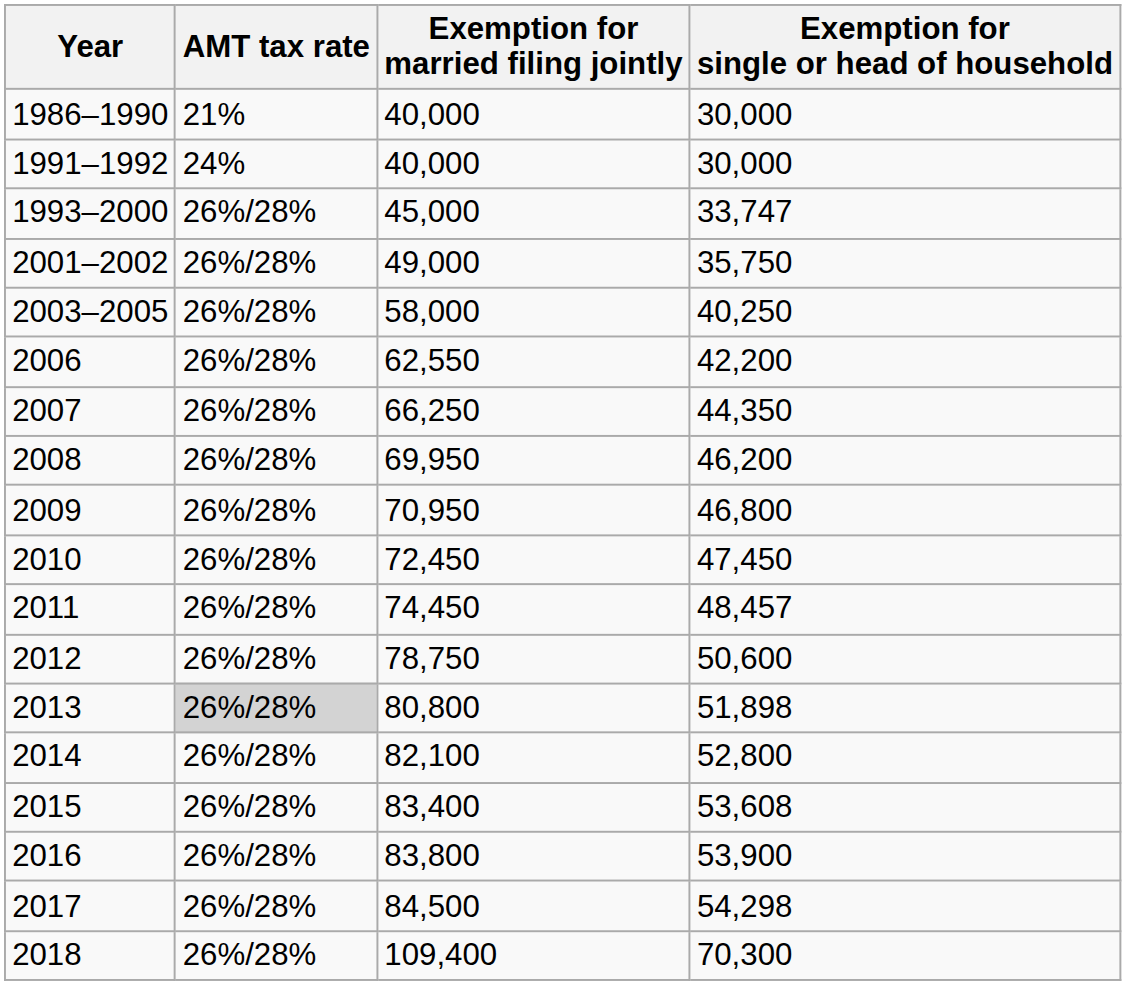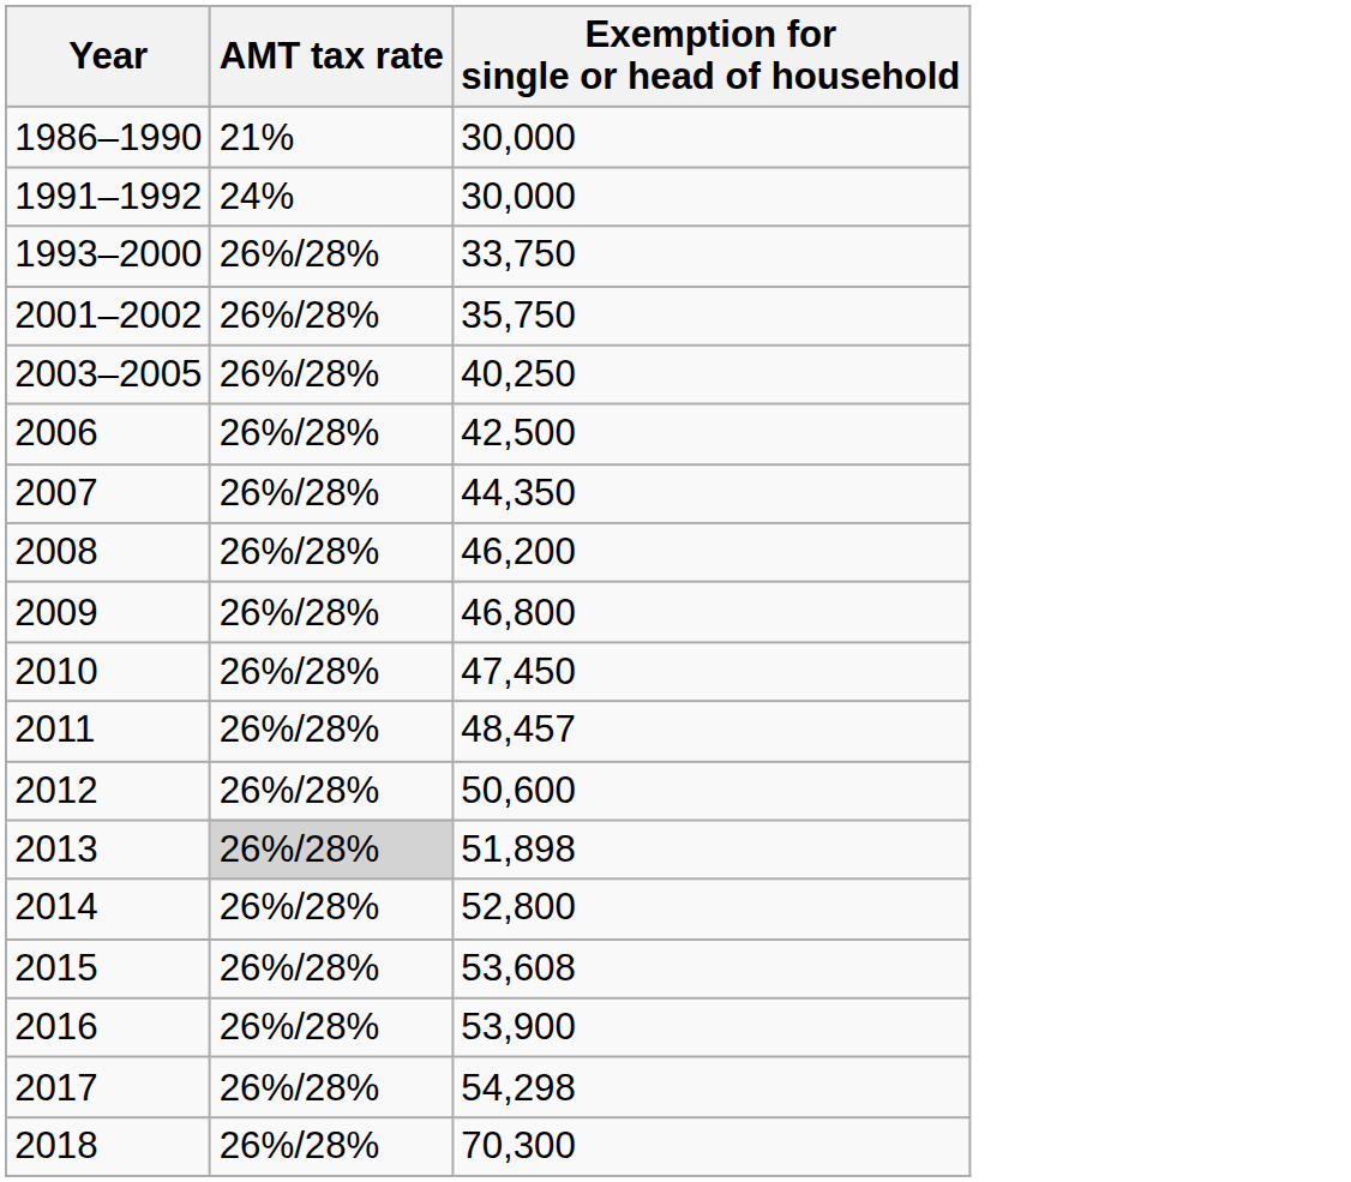- column: Exemption for married filing jointly | 40,000 | 40,000 | 45,000 | 49,000 | 58,000 | 62,550 | 66,250 | 69,950 | 70,950 | 72,450 | 74,450 | 78,750 | 80,800 | 82,100 | 83,400 | 83,800 | 84,500 | 109,400
1993–2000 | Exemption for single or head of household: 33,747 -> 33,750
2006 | Exemption for single or head of household: 42,200 -> 42,500
